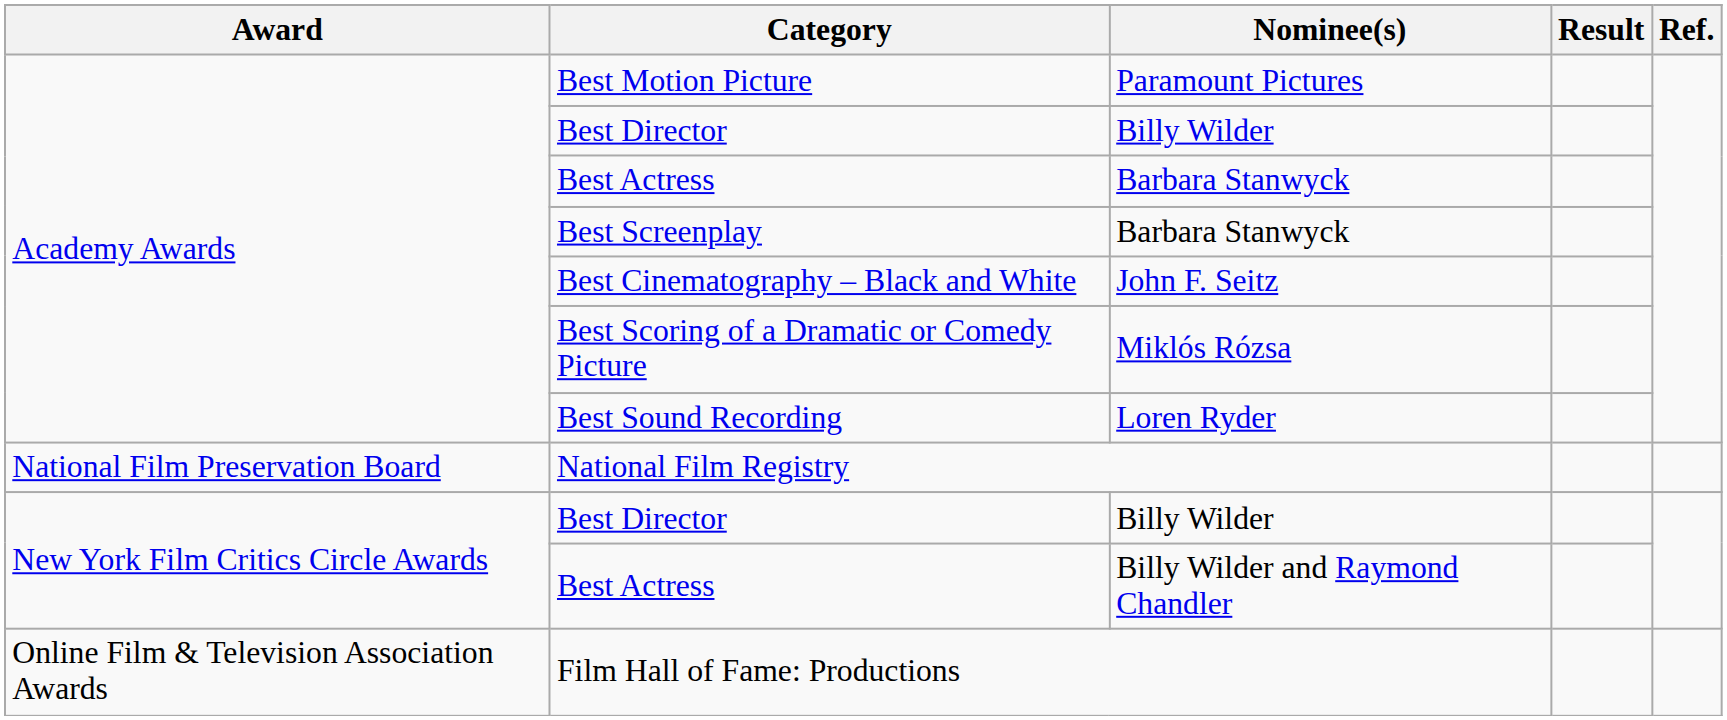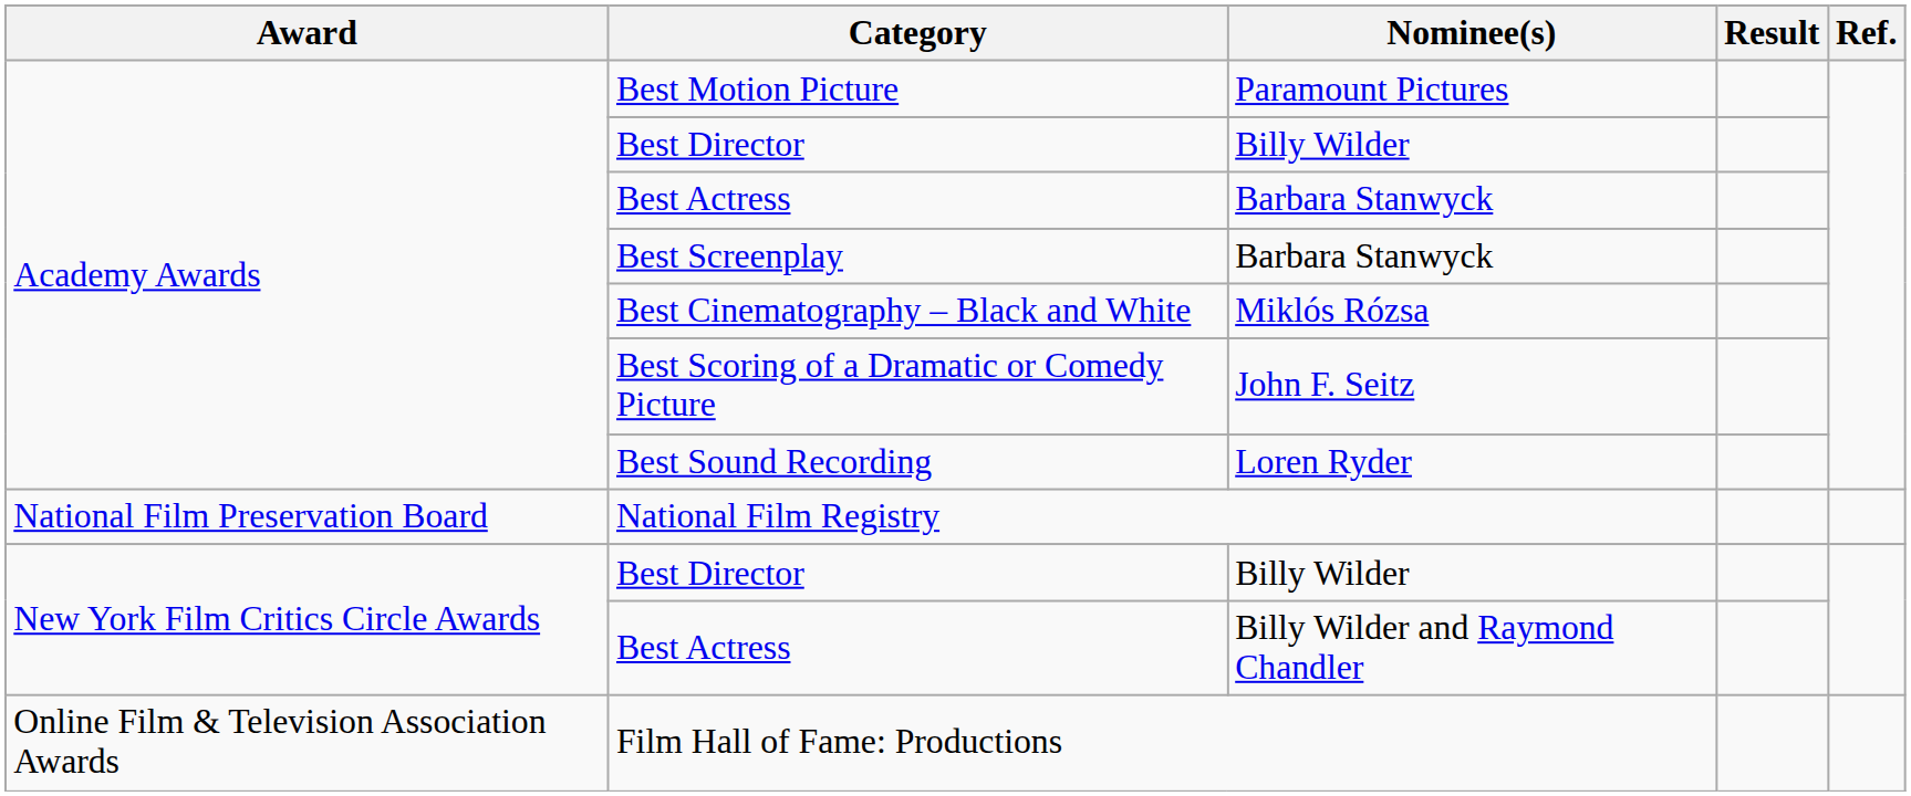Best Cinematography – Black and White | Nominee(s): John F. Seitz -> Miklós Rózsa
Best Scoring of a Dramatic or Comedy Picture | Nominee(s): Miklós Rózsa -> John F. Seitz
